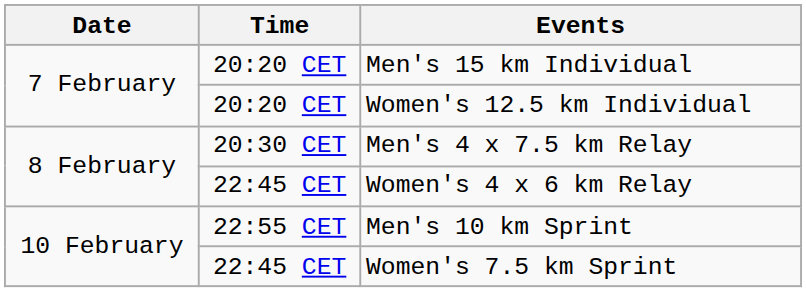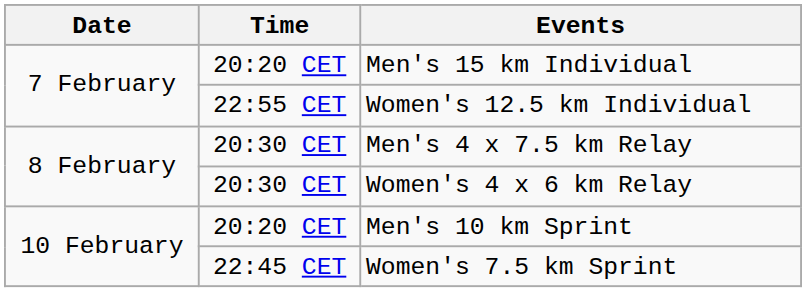Women's 12.5 km Individual | Time: 20:20 CET -> 22:55 CET
Women's 4 x 6 km Relay | Time: 22:45 CET -> 20:30 CET
Men's 10 km Sprint | Time: 22:55 CET -> 20:20 CET
